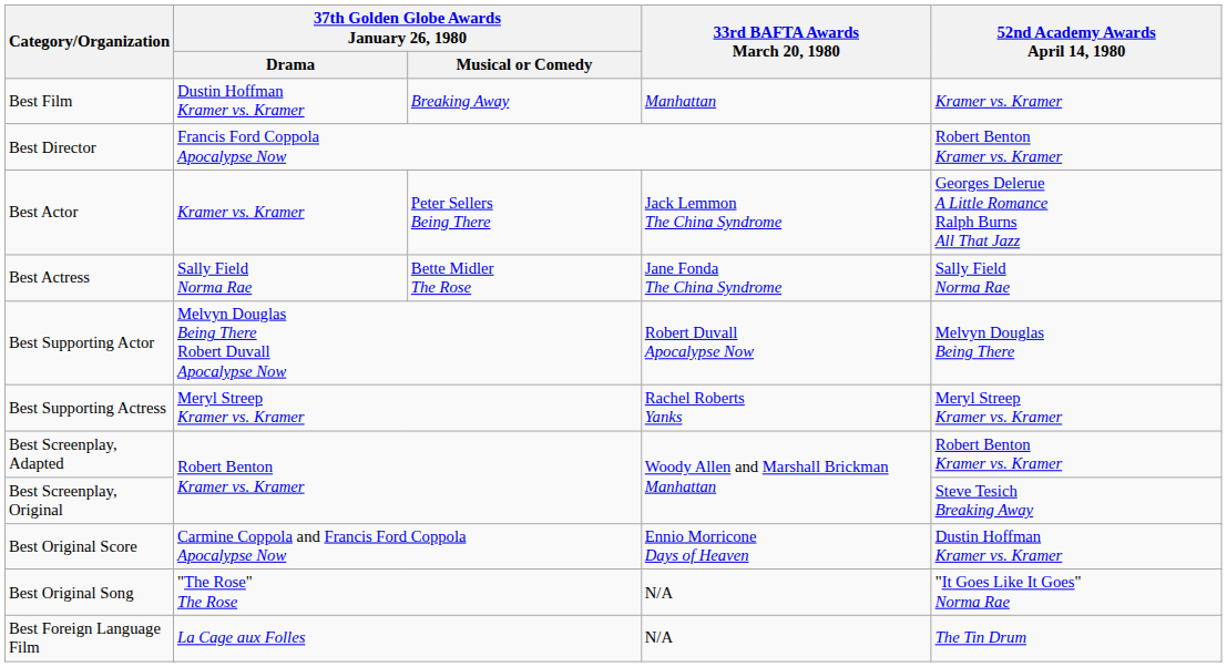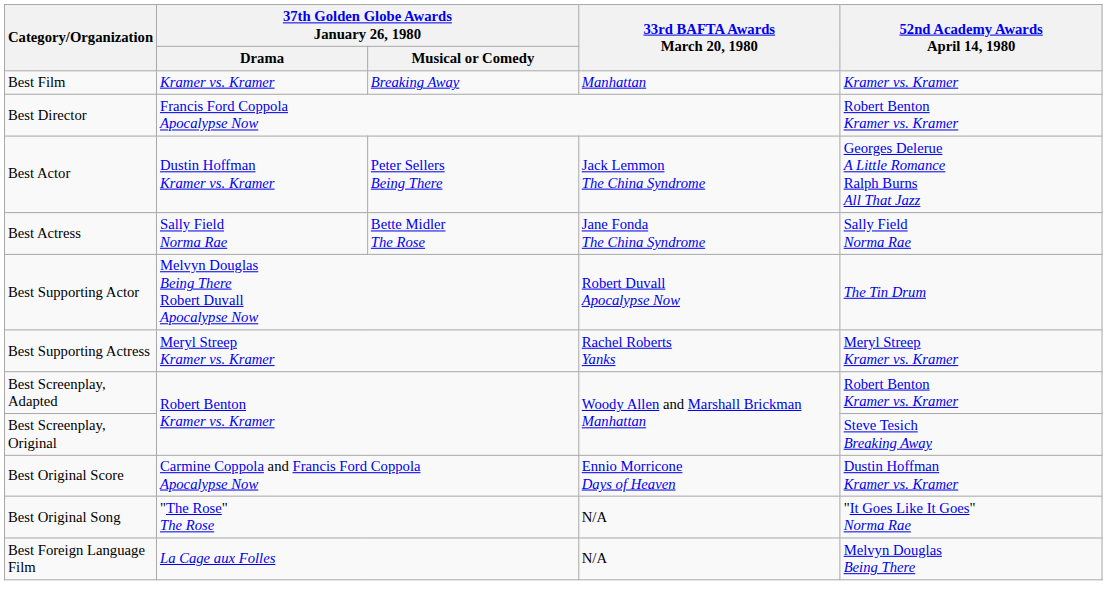Best Film | 37th Golden Globe Awards January 26, 1980 / Drama: Dustin Hoffman Kramer vs. Kramer -> Kramer vs. Kramer
Best Actor | 37th Golden Globe Awards January 26, 1980 / Drama: Kramer vs. Kramer -> Dustin Hoffman Kramer vs. Kramer
Best Supporting Actor | 52nd Academy Awards April 14, 1980: Melvyn Douglas Being There -> The Tin Drum
Best Foreign Language Film | 52nd Academy Awards April 14, 1980: The Tin Drum -> Melvyn Douglas Being There
